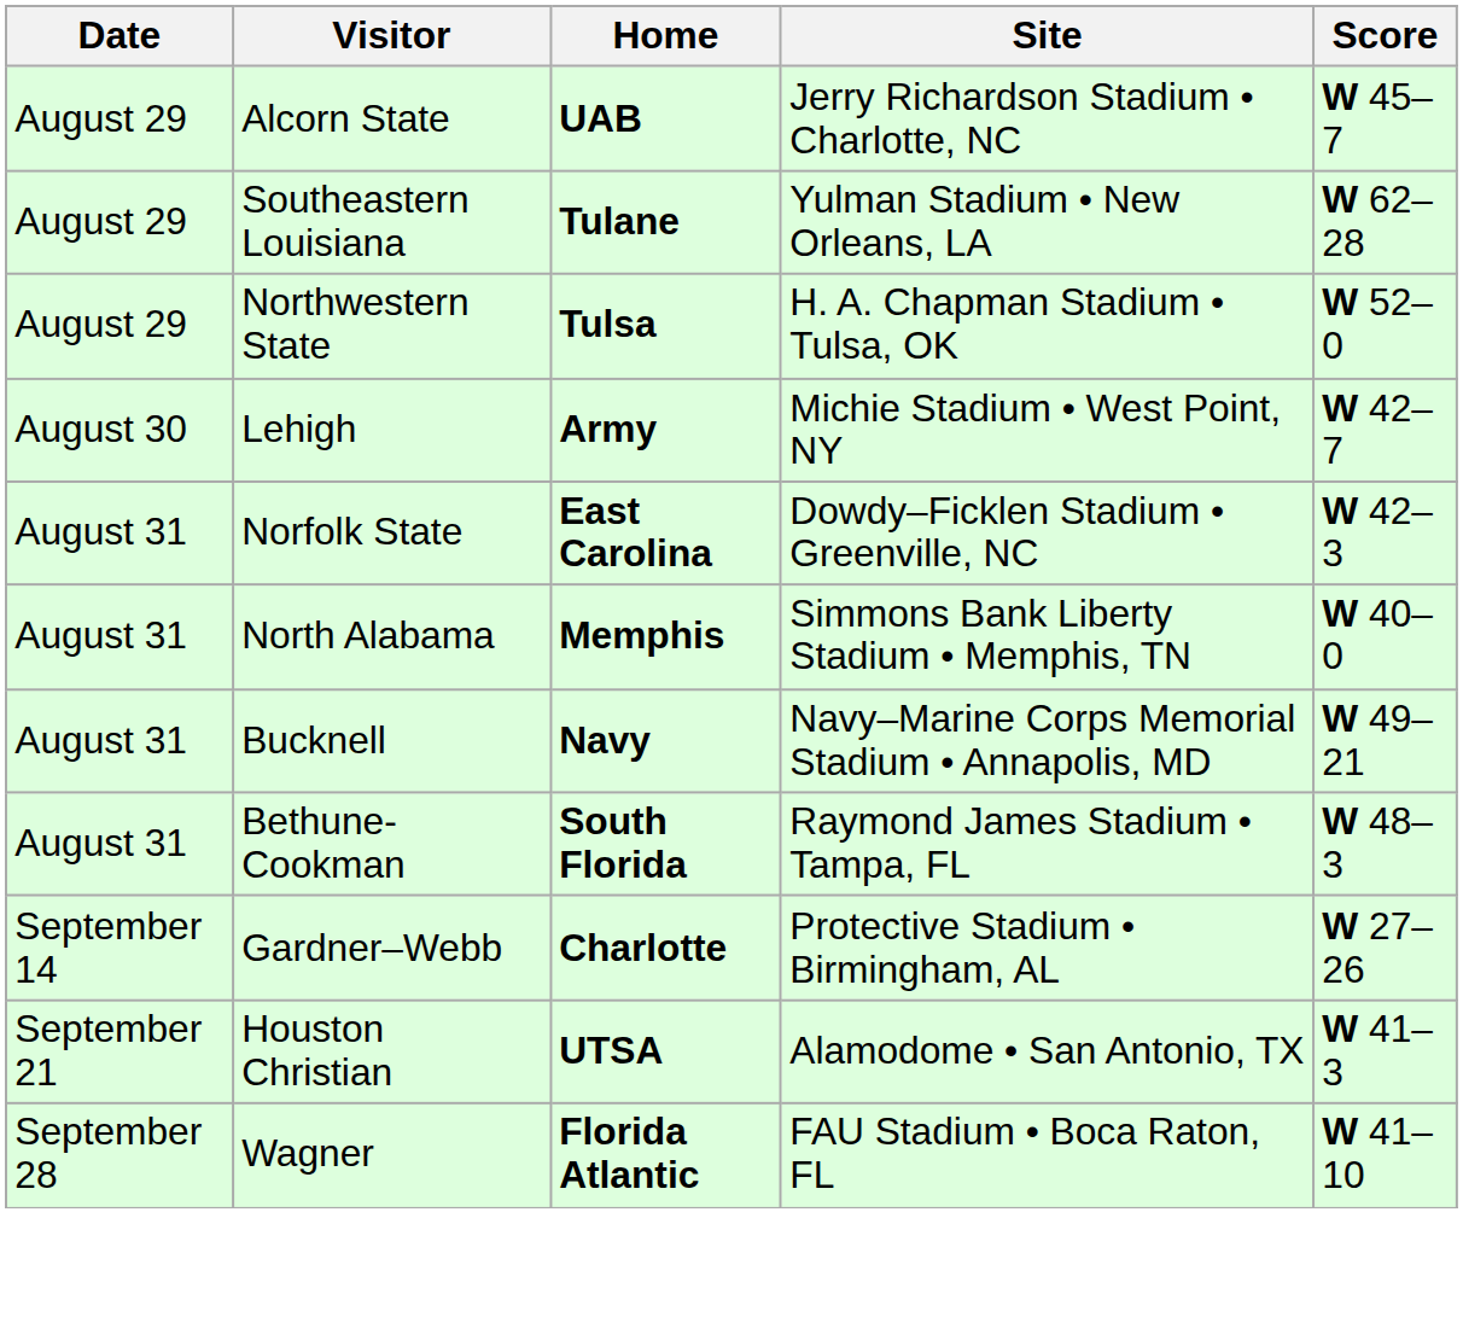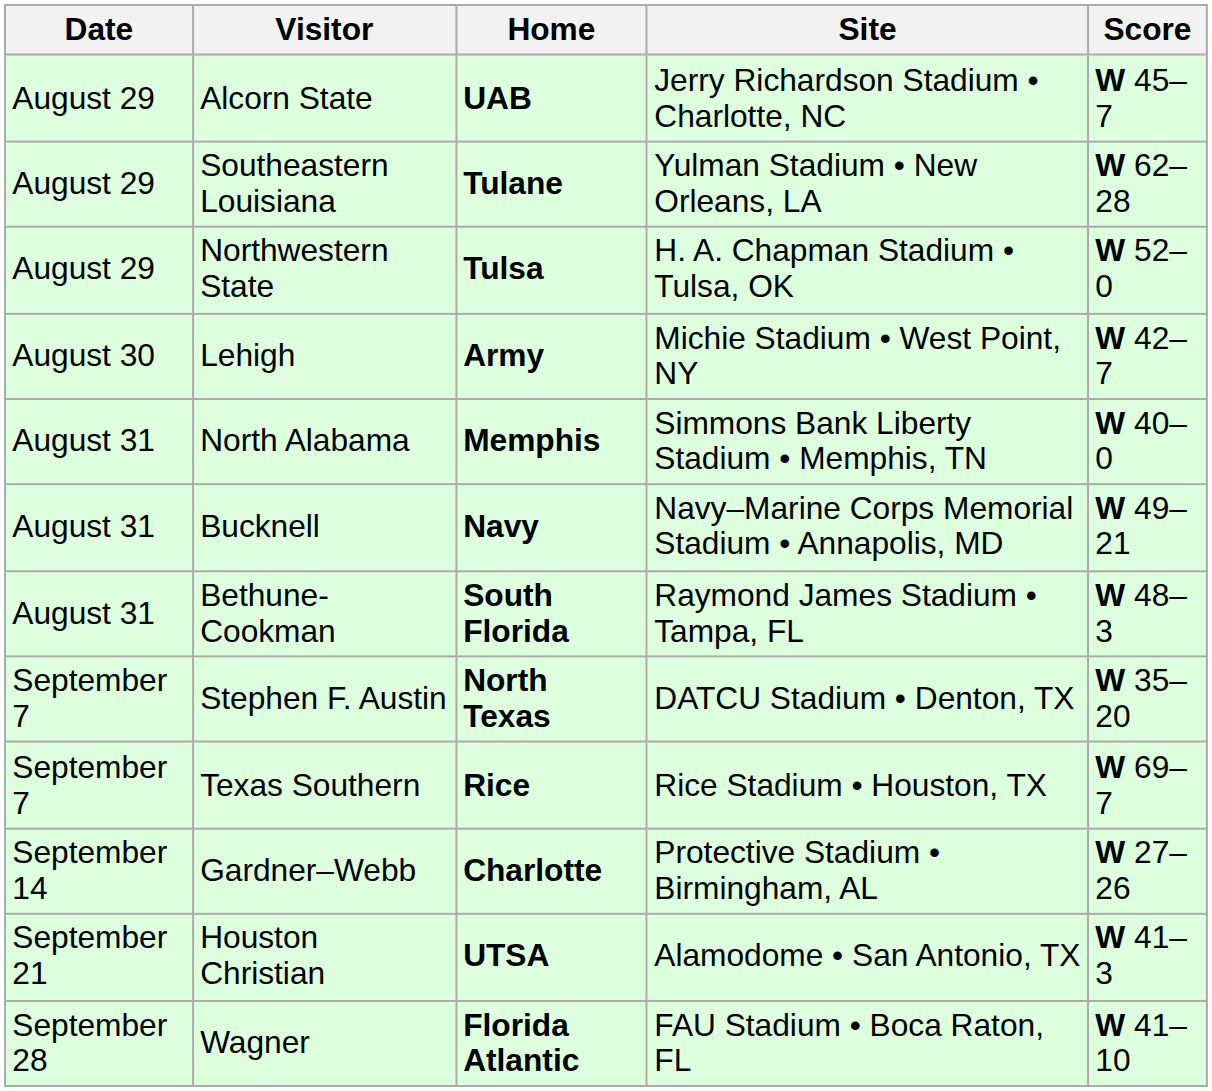- row: August 31 | Norfolk State | East Carolina | Dowdy–Ficklen Stadium • Greenville, NC | W 42–3
+ row: September 7 | Stephen F. Austin | North Texas | DATCU Stadium • Denton, TX | W 35–20
+ row: September 7 | Texas Southern | Rice | Rice Stadium • Houston, TX | W 69–7
